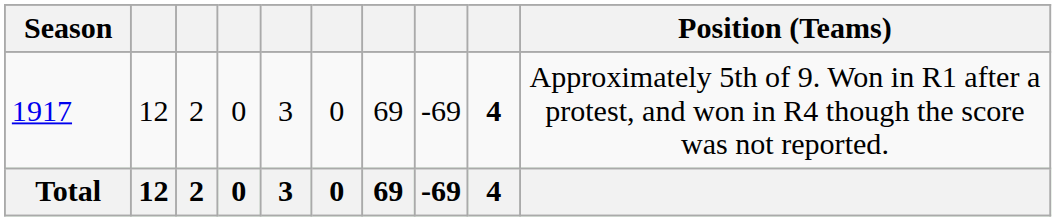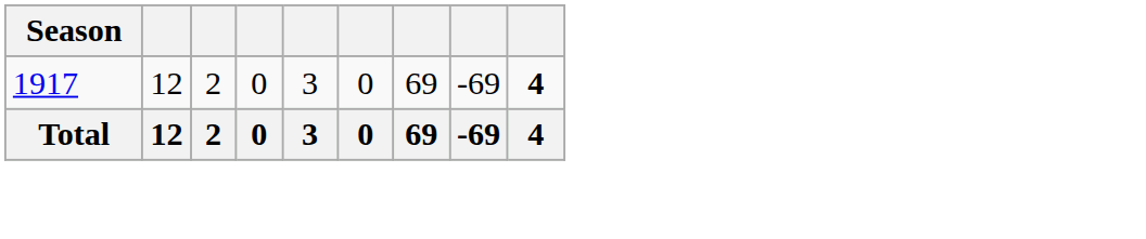- column: Position (Teams) | Approximately 5th of 9. Won in R1 after a protest, and won in R4 though the score was not reported.
